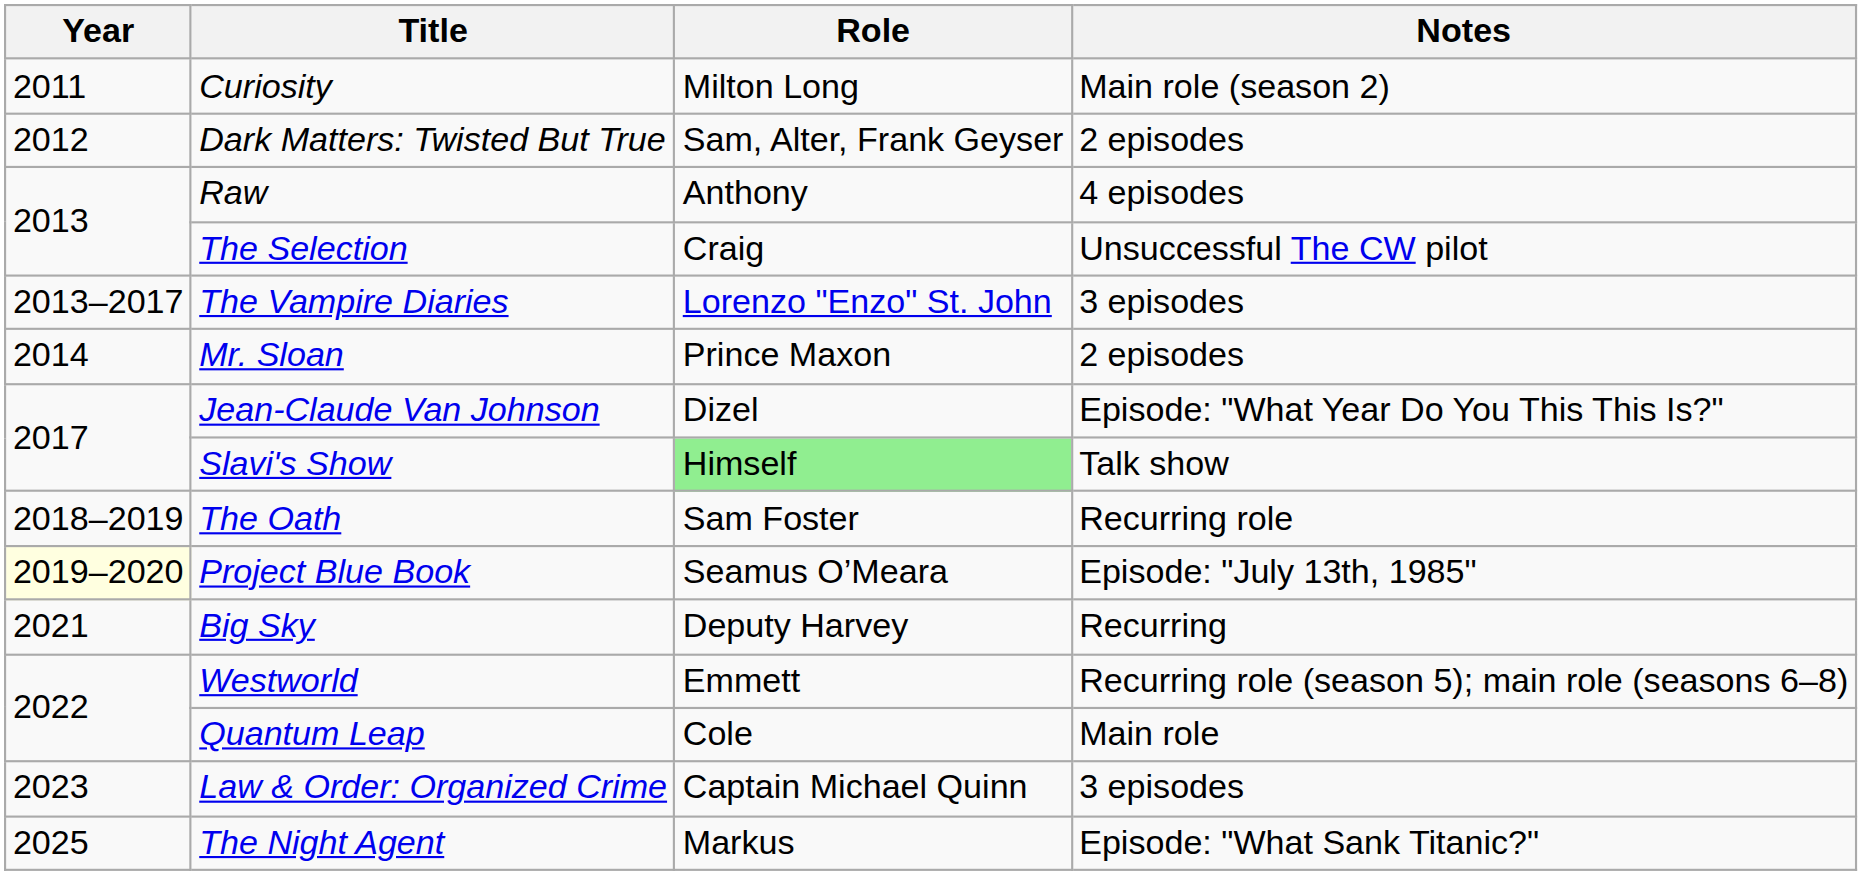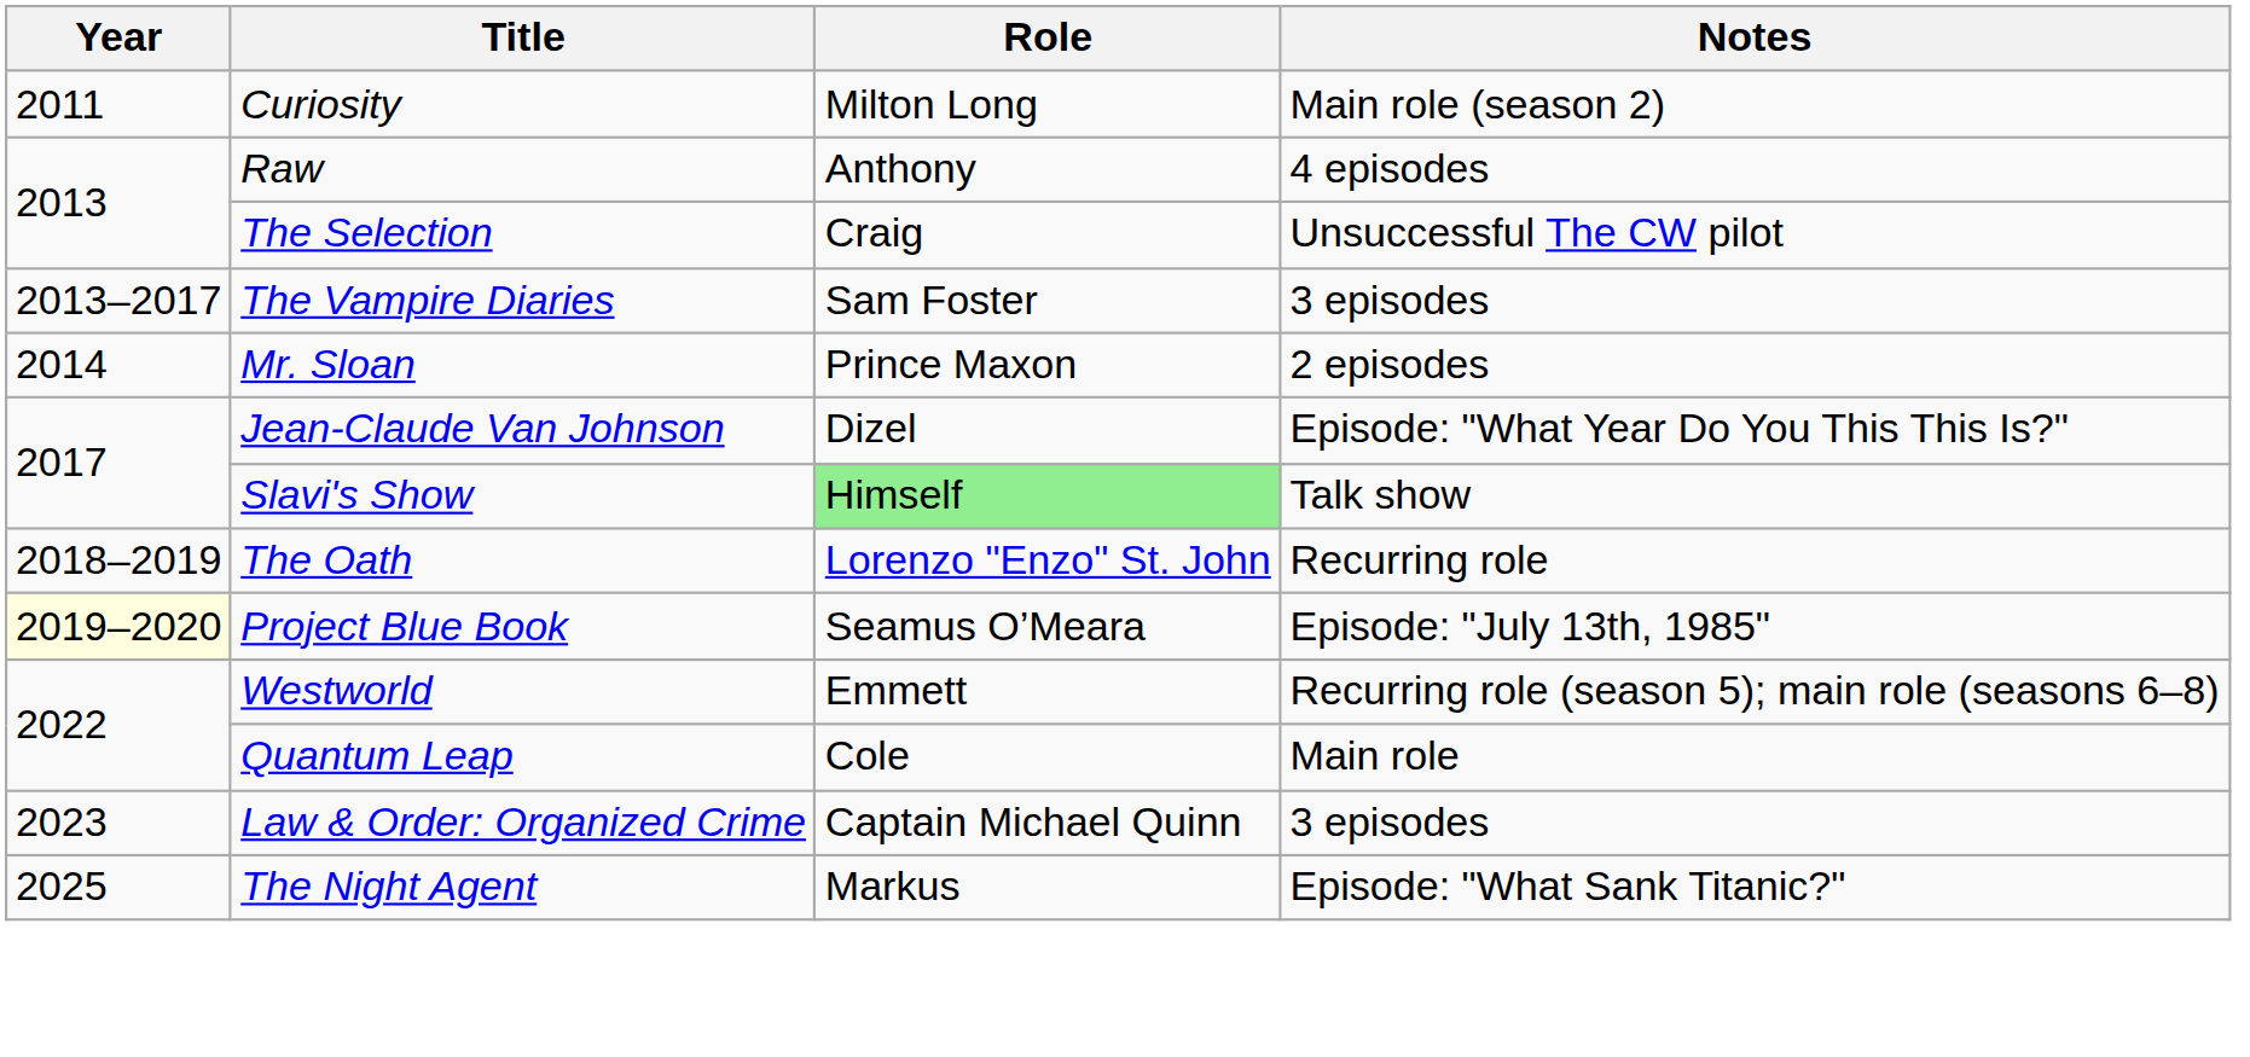- row: 2012 | Dark Matters: Twisted But True | Sam, Alter, Frank Geyser | 2 episodes
The Vampire Diaries | Role: Lorenzo "Enzo" St. John -> Sam Foster
The Oath | Role: Sam Foster -> Lorenzo "Enzo" St. John
- row: 2021 | Big Sky | Deputy Harvey | Recurring
